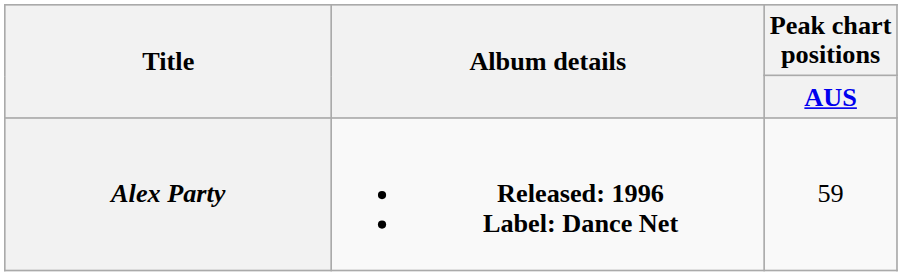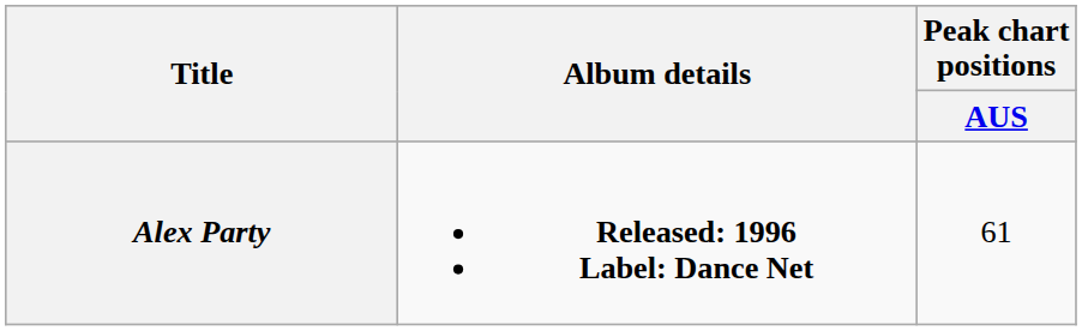Alex Party | Peak chart positions / AUS: 59 -> 61
